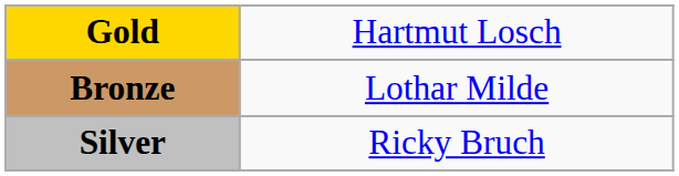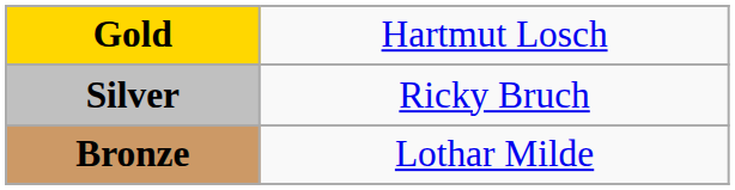rows swapped: Silver <-> Bronze
